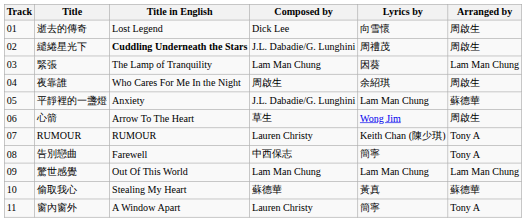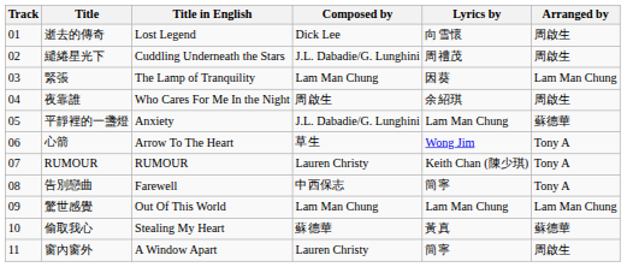繾綣星光下 | Title in English: bold -> normal
心箭 | Arranged by: 周啟生 -> Tony A
窗內窗外 | Arranged by: Tony A -> 周啟生
